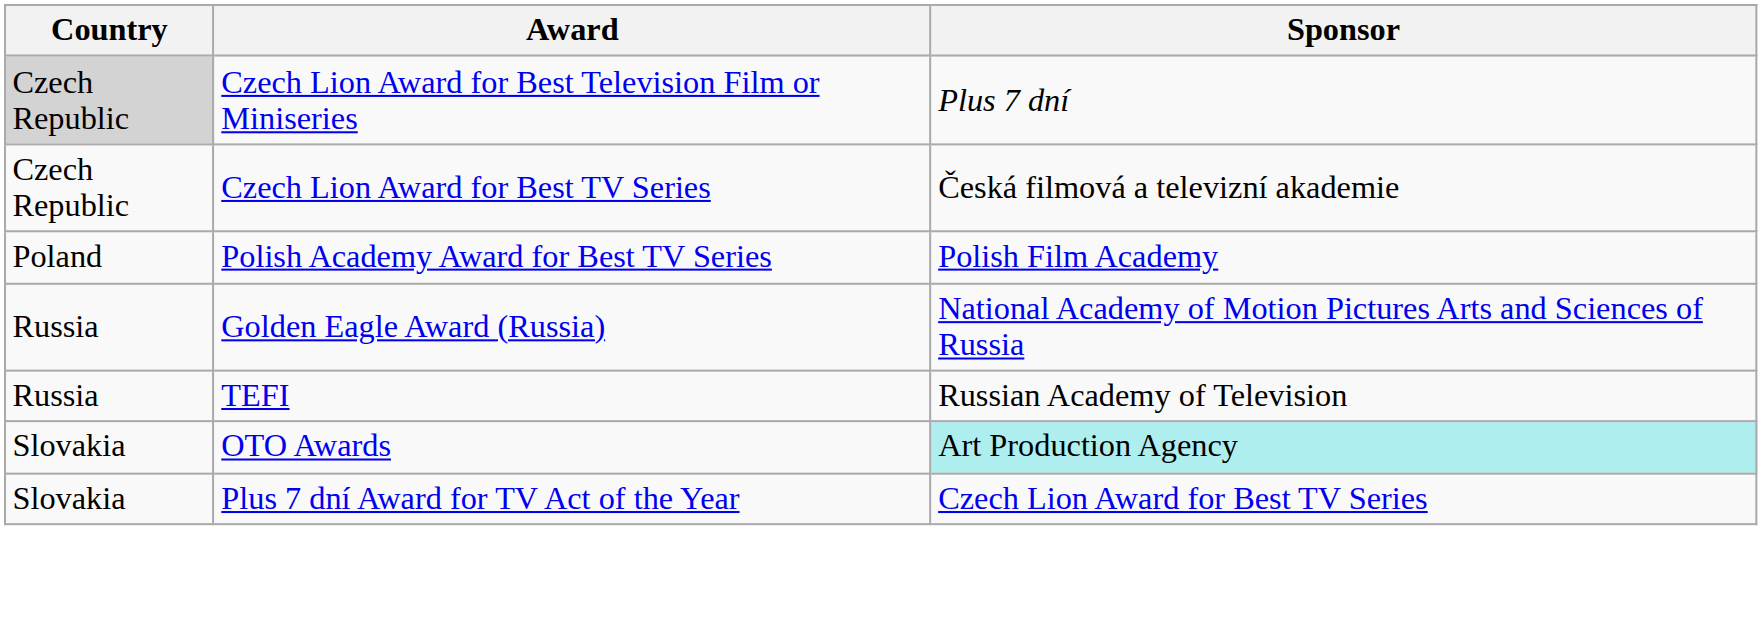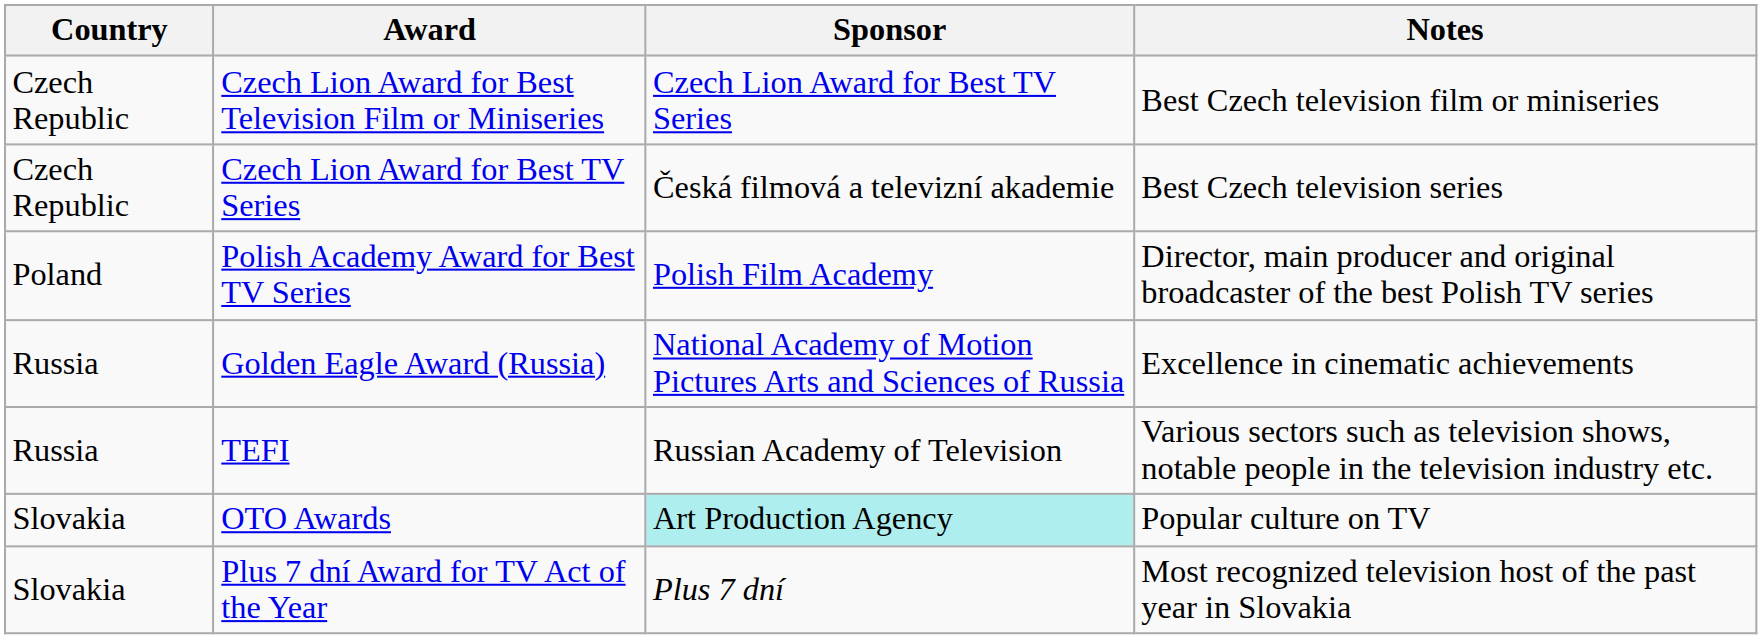+ column: Notes | Best Czech television film or miniseries | Best Czech television series | Director, main producer and original broadcaster of the best Polish TV series | Excellence in cinematic achievements | Various sectors such as television shows, notable people in the television industry etc. | Popular culture on TV | Most recognized television host of the past year in Slovakia
Czech Lion Award for Best Television Film or Miniseries | Country: lightgrey background -> no background
Czech Lion Award for Best Television Film or Miniseries | Sponsor: Plus 7 dní -> Czech Lion Award for Best TV Series
Plus 7 dní Award for TV Act of the Year | Sponsor: Czech Lion Award for Best TV Series -> Plus 7 dní
